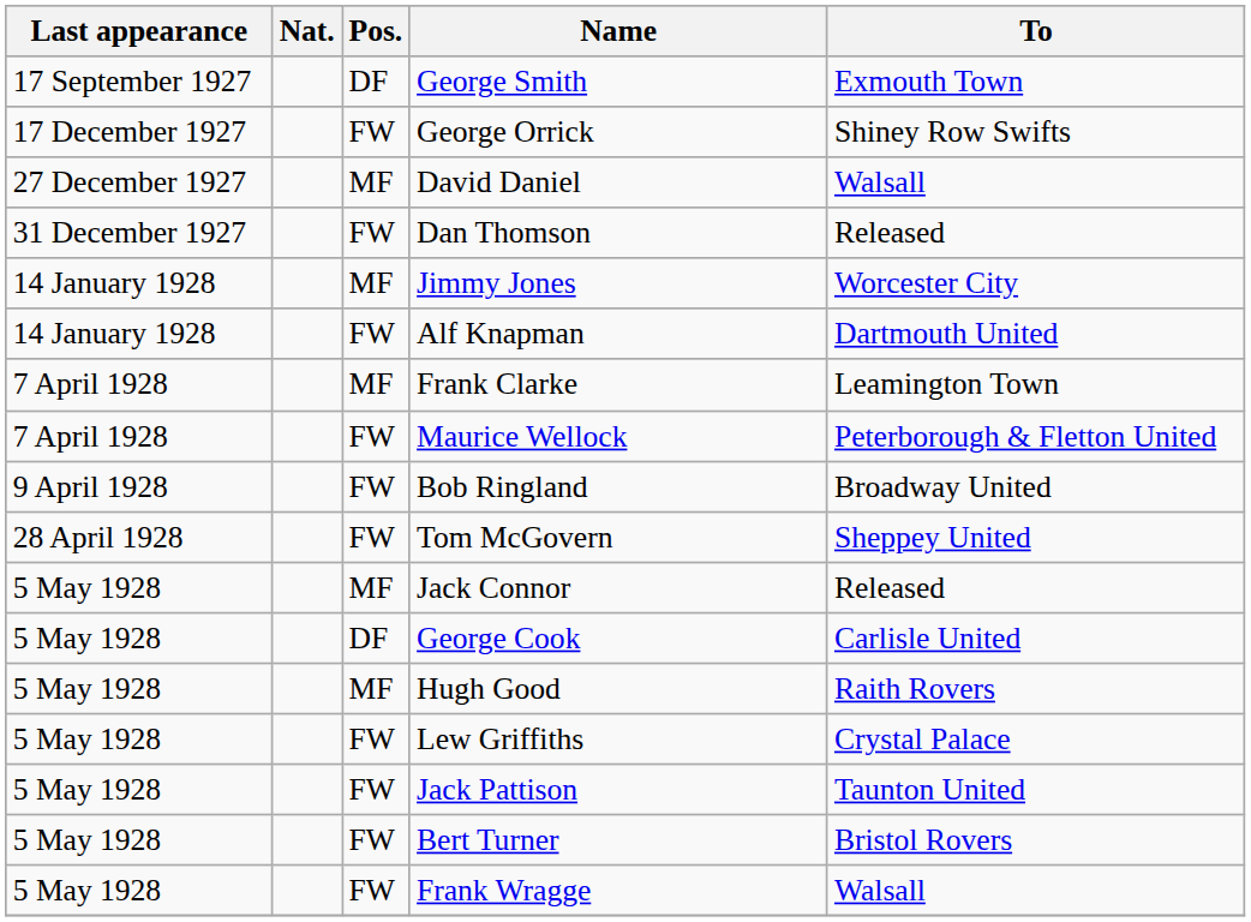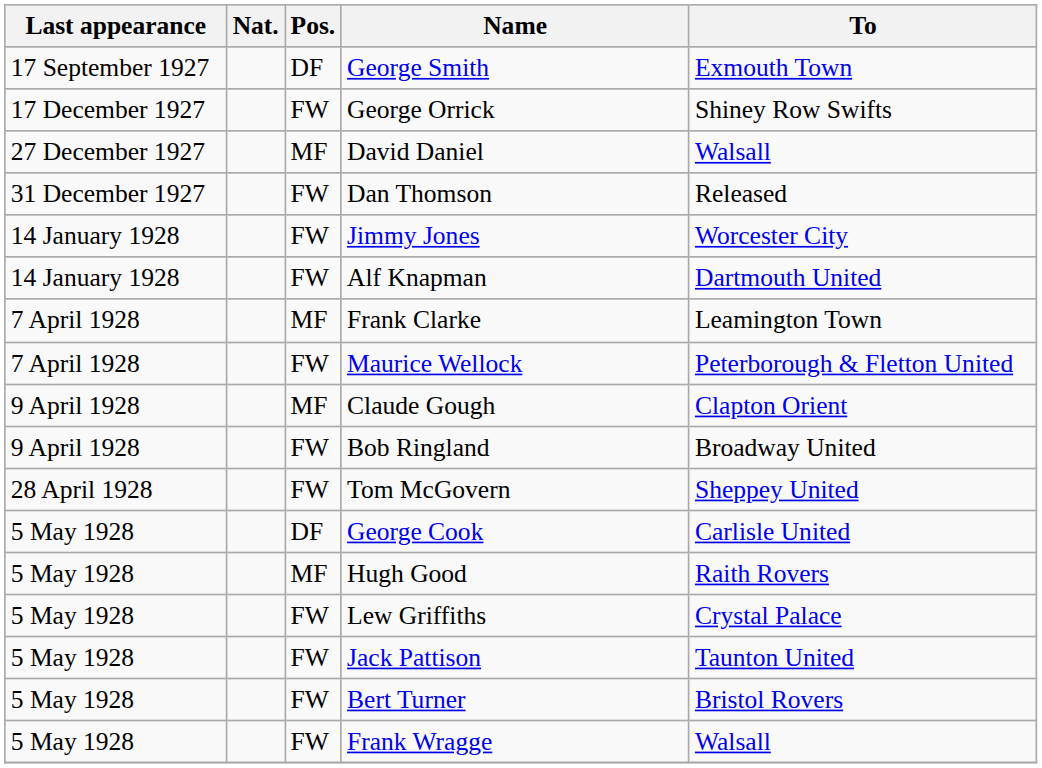Jimmy Jones | Pos.: MF -> FW
+ row: 9 April 1928 | MF | Claude Gough | Clapton Orient
- row: 5 May 1928 | MF | Jack Connor | Released
